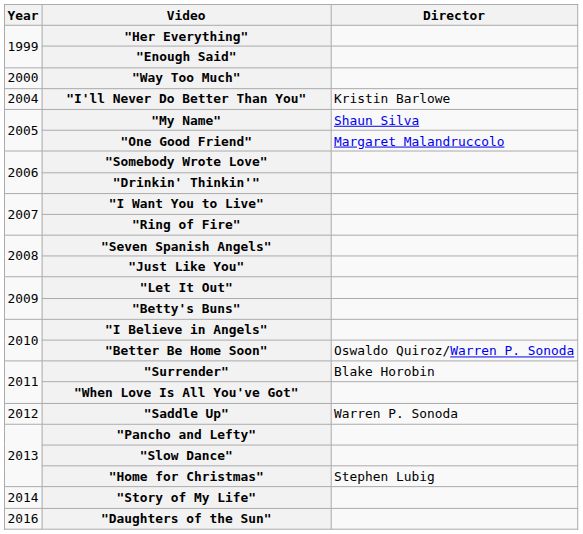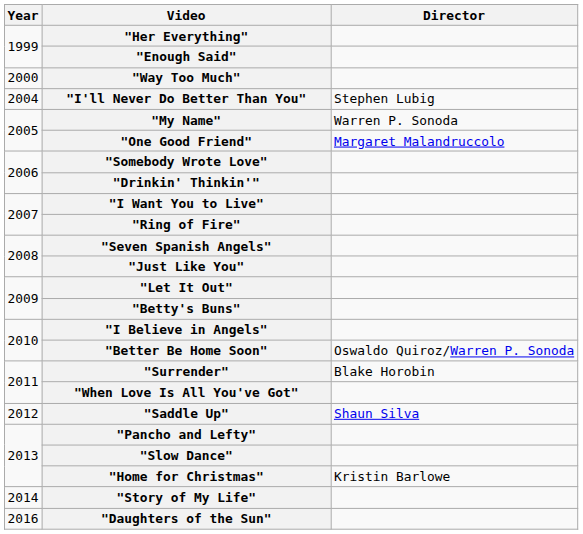"I'll Never Do Better Than You" | Director: Kristin Barlowe -> Stephen Lubig
"My Name" | Director: Shaun Silva -> Warren P. Sonoda
"Saddle Up" | Director: Warren P. Sonoda -> Shaun Silva
"Home for Christmas" | Director: Stephen Lubig -> Kristin Barlowe
